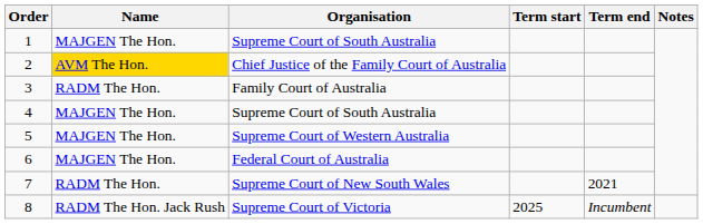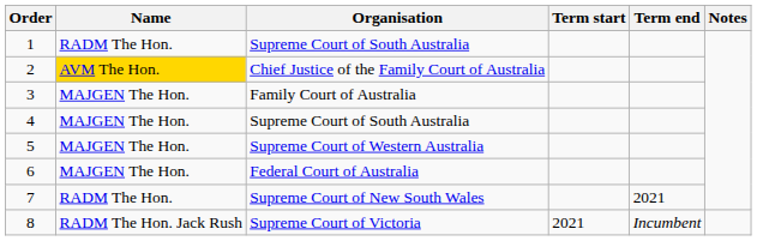1 | Name: MAJGEN The Hon. -> RADM The Hon.
3 | Name: RADM The Hon. -> MAJGEN The Hon.
8 | Term start: 2025 -> 2021
